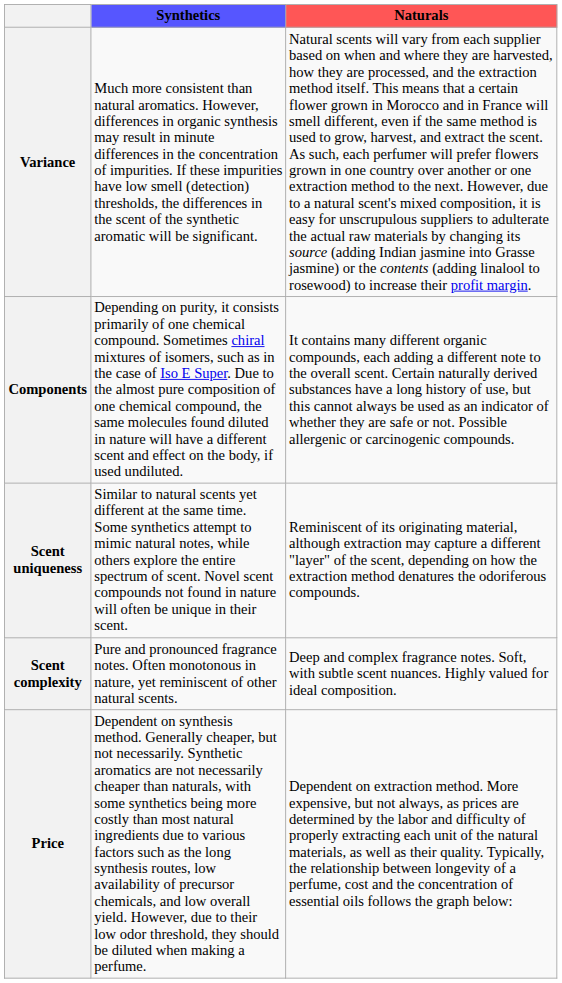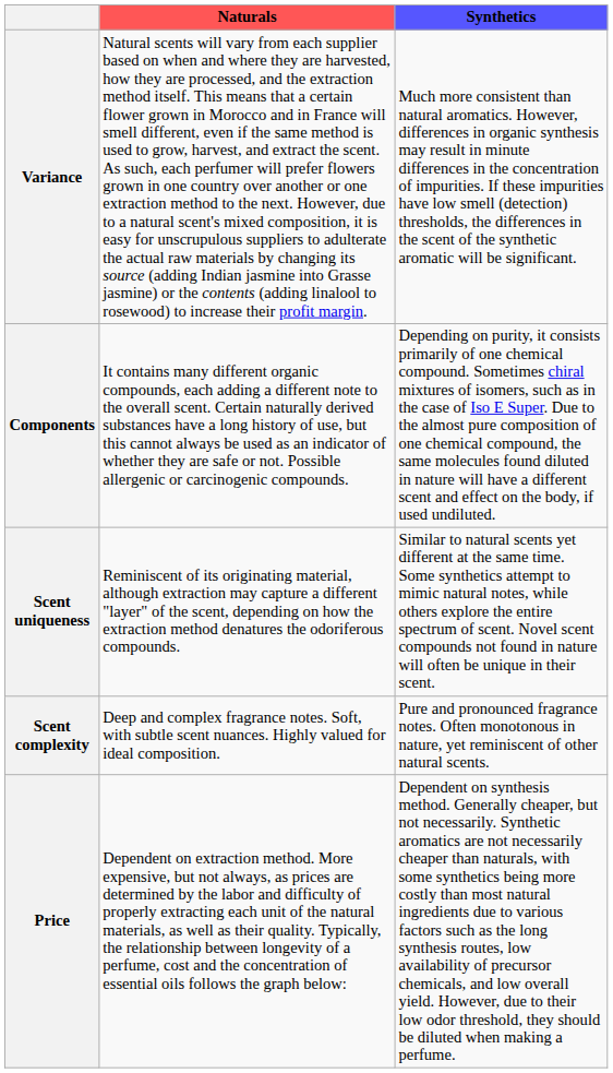columns swapped: Naturals <-> Synthetics
